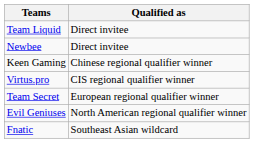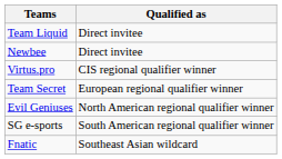- row: Keen Gaming | Chinese regional qualifier winner
+ row: SG e-sports | South American regional qualifier winner
